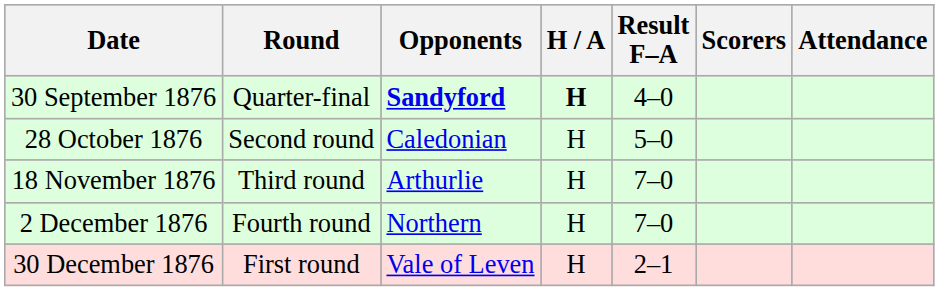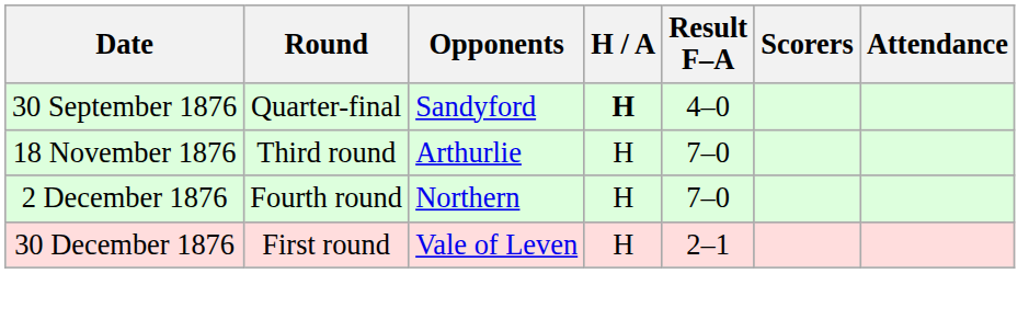30 September 1876 | Opponents: bold -> normal
- row: 28 October 1876 | Second round | Caledonian | H | 5–0
